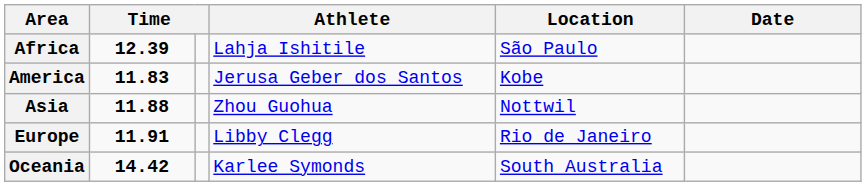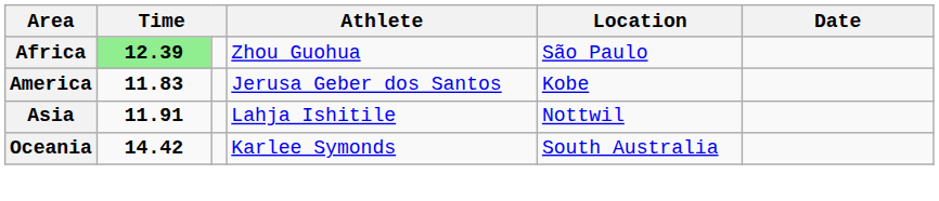Africa | column 2: no background -> lightgreen background
Africa | Athlete: Lahja Ishitile -> Zhou Guohua
Asia | column 2: 11.88 -> 11.91
Asia | Athlete: Zhou Guohua -> Lahja Ishitile
- row: Europe | 11.91 | Libby Clegg | Rio de Janeiro
